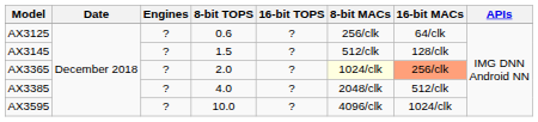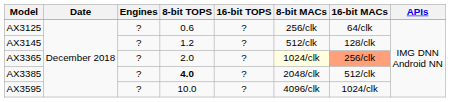AX3145 | 8-bit TOPS: 1.5 -> 1.2
AX3385 | 8-bit TOPS: normal -> bold
